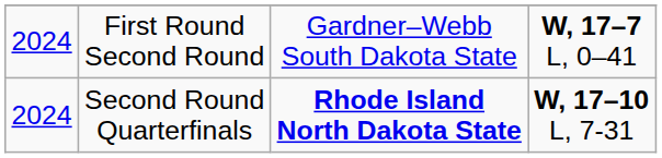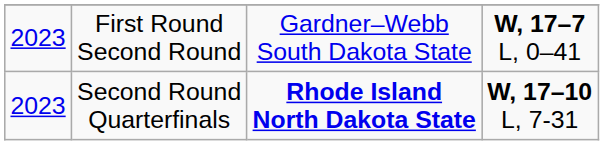First Round Second Round | column 1: 2024 -> 2023
Second Round Quarterfinals | column 1: 2024 -> 2023
